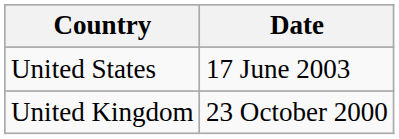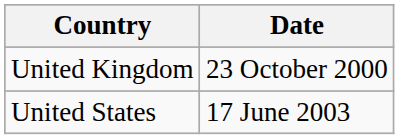rows swapped: United Kingdom <-> United States
